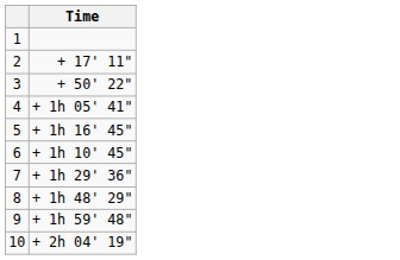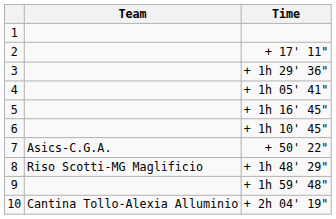+ column: Team | Asics-C.G.A. | Riso Scotti-MG Maglificio | Cantina Tollo-Alexia Alluminio
3 | Time: + 50' 22" -> + 1h 29' 36"
7 | Time: + 1h 29' 36" -> + 50' 22"
